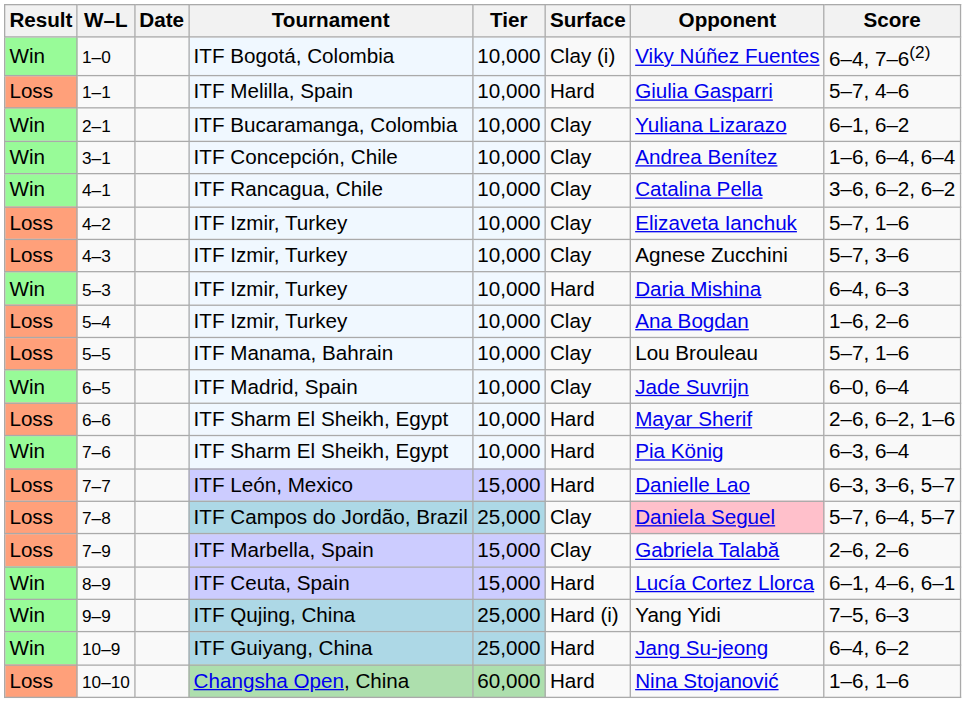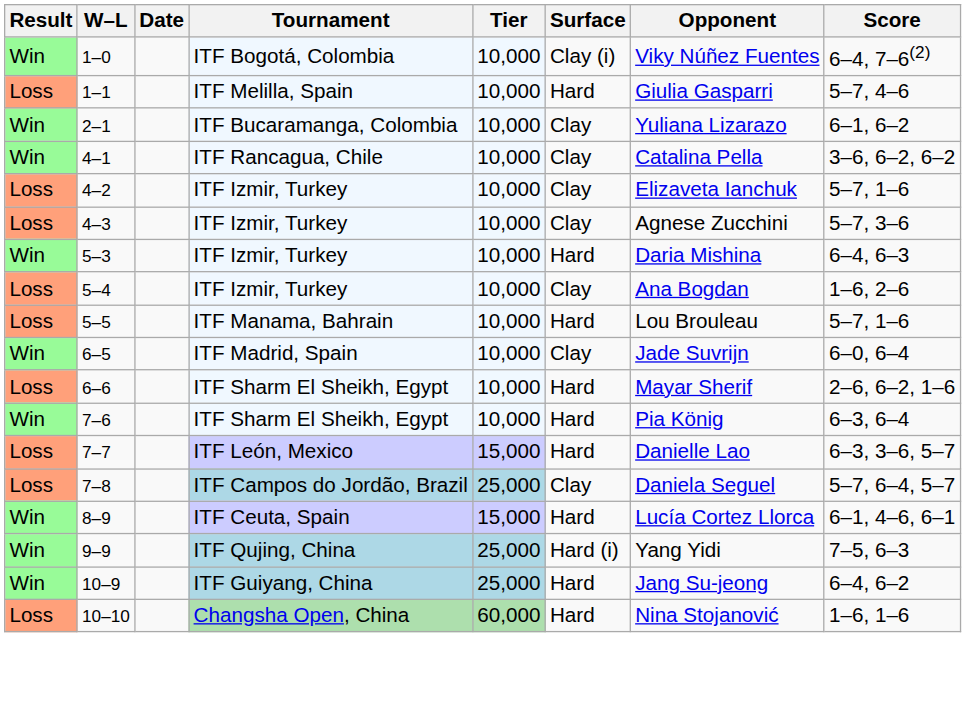- row: Win | 3–1 | ITF Concepción, Chile | 10,000 | Clay | Andrea Benítez | 1–6, 6–4, 6–4
5–5 | Surface: Clay -> Hard
7–8 | Opponent: pink background -> no background
- row: Loss | 7–9 | ITF Marbella, Spain | 15,000 | Clay | Gabriela Talabă | 2–6, 2–6
